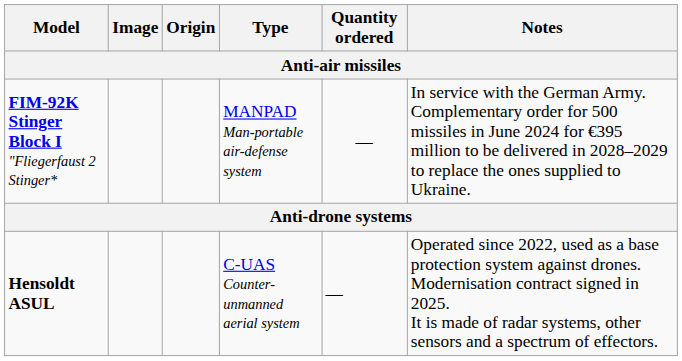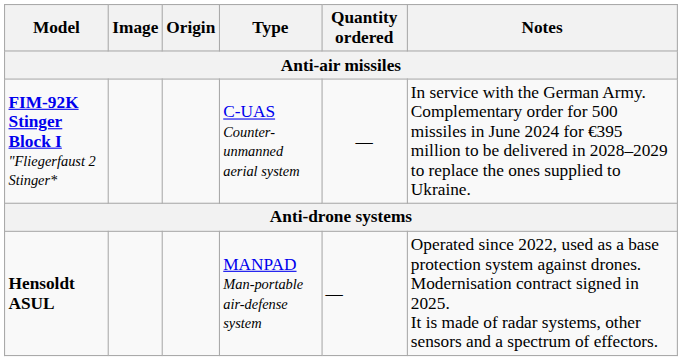FIM-92K Stinger Block I "Fliegerfaust 2 Stinger* | Type: MANPAD Man-portable air-defense system -> C-UAS Counter-unmanned aerial system
Hensoldt ASUL | Type: C-UAS Counter-unmanned aerial system -> MANPAD Man-portable air-defense system
